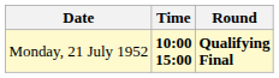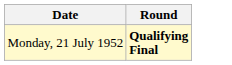- column: Time | 10:00 15:00
